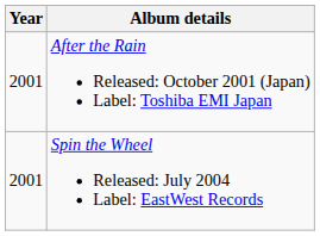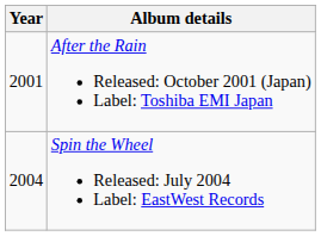Spin the Wheel Released: July 2004 Label: EastWest Records | Year: 2001 -> 2004
